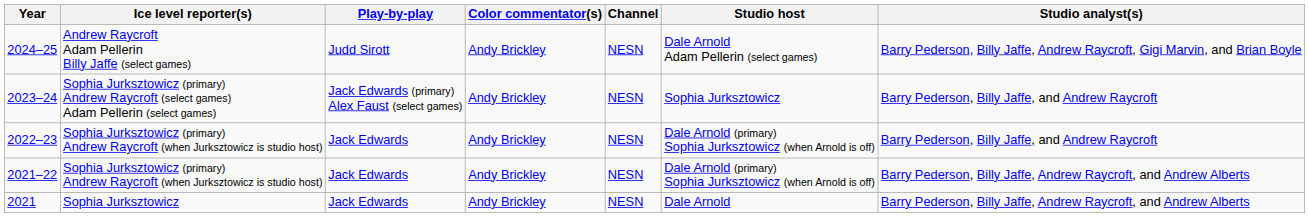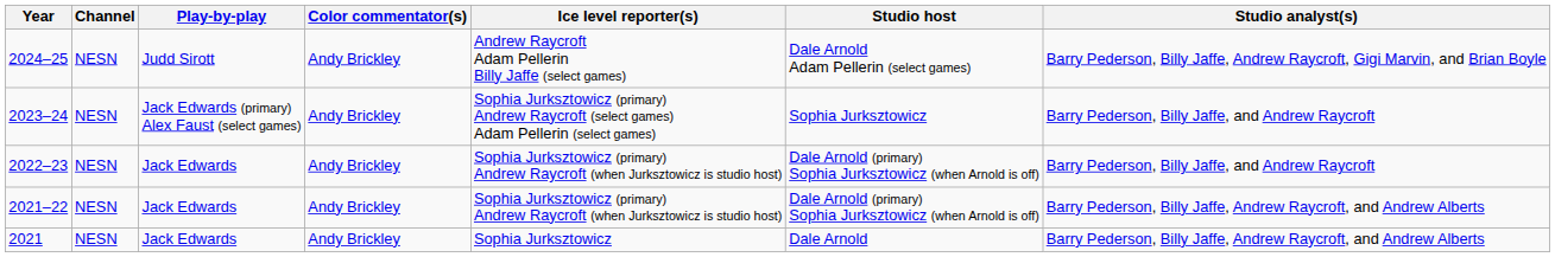columns swapped: Channel <-> Ice level reporter(s)
